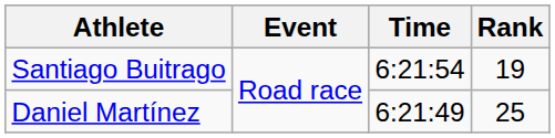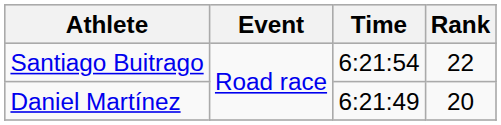Santiago Buitrago | Rank: 19 -> 22
Daniel Martínez | Rank: 25 -> 20
